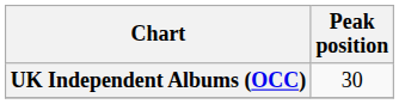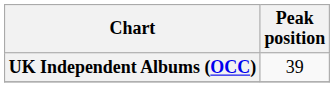UK Independent Albums (OCC) | Peak position: 30 -> 39
